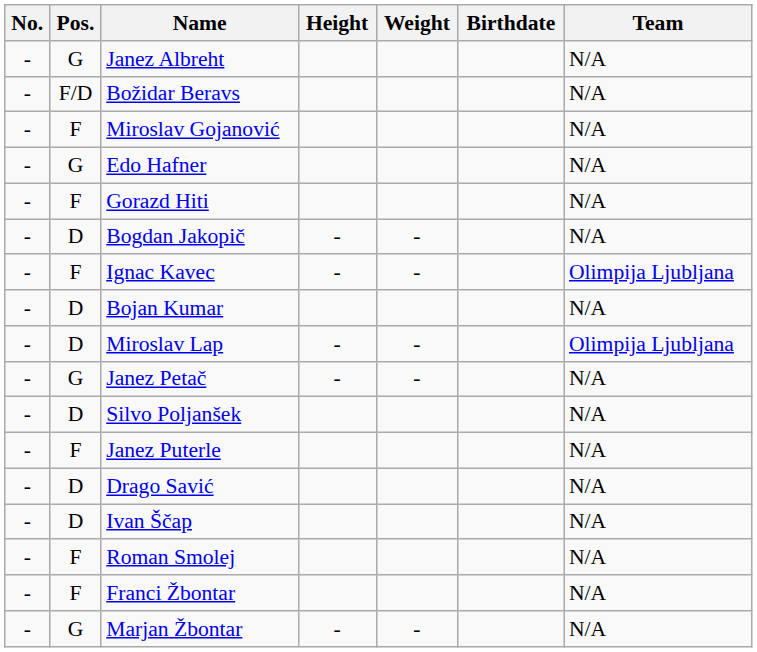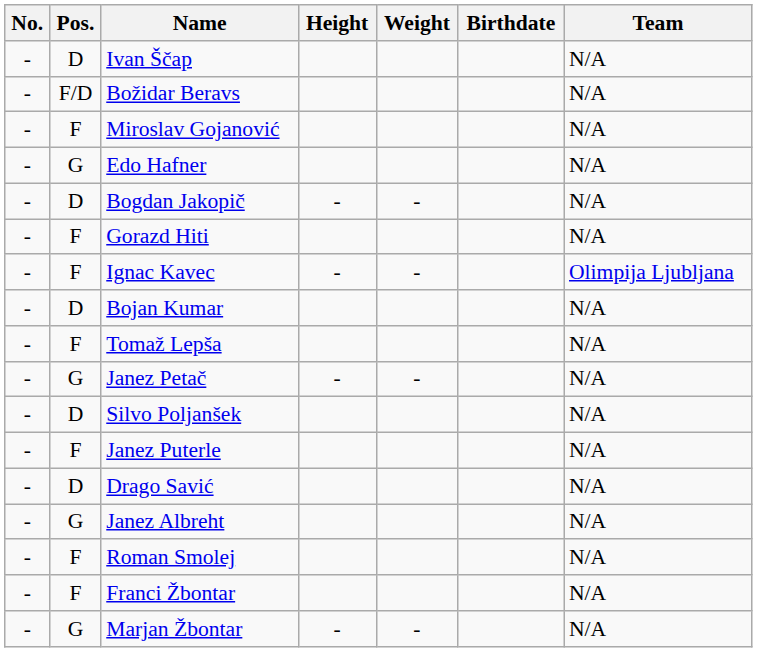rows swapped: Janez Albreht <-> Ivan Ščap
rows swapped: Gorazd Hiti <-> Bogdan Jakopič
- row: - | D | Miroslav Lap | - | - | Olimpija Ljubljana
+ row: - | F | Tomaž Lepša | N/A
